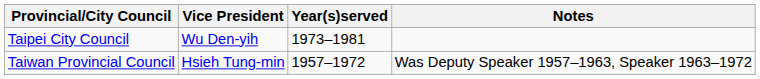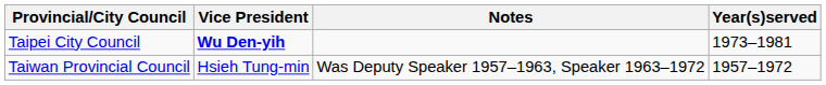columns swapped: Year(s)served <-> Notes
Taipei City Council | Vice President: normal -> bold
